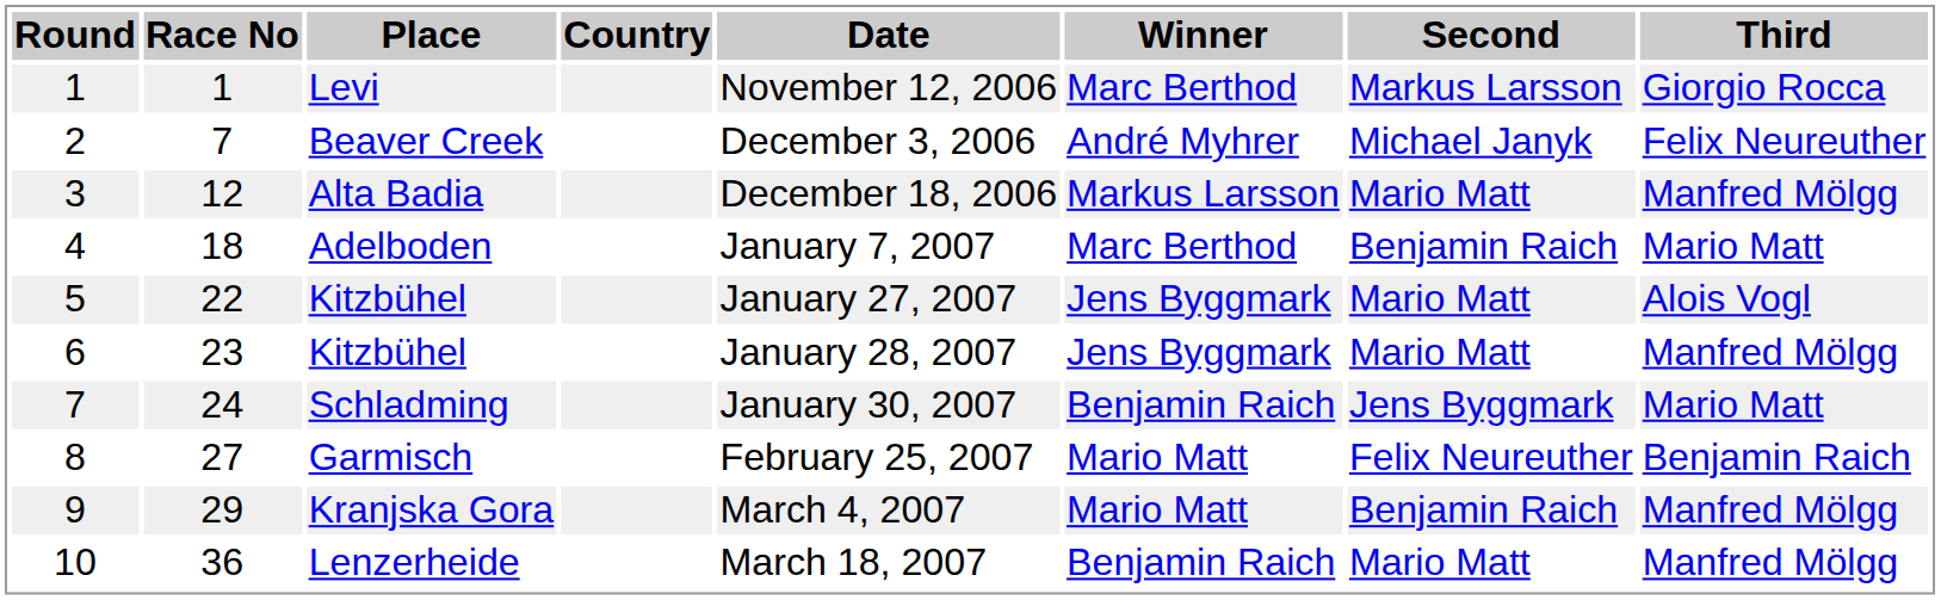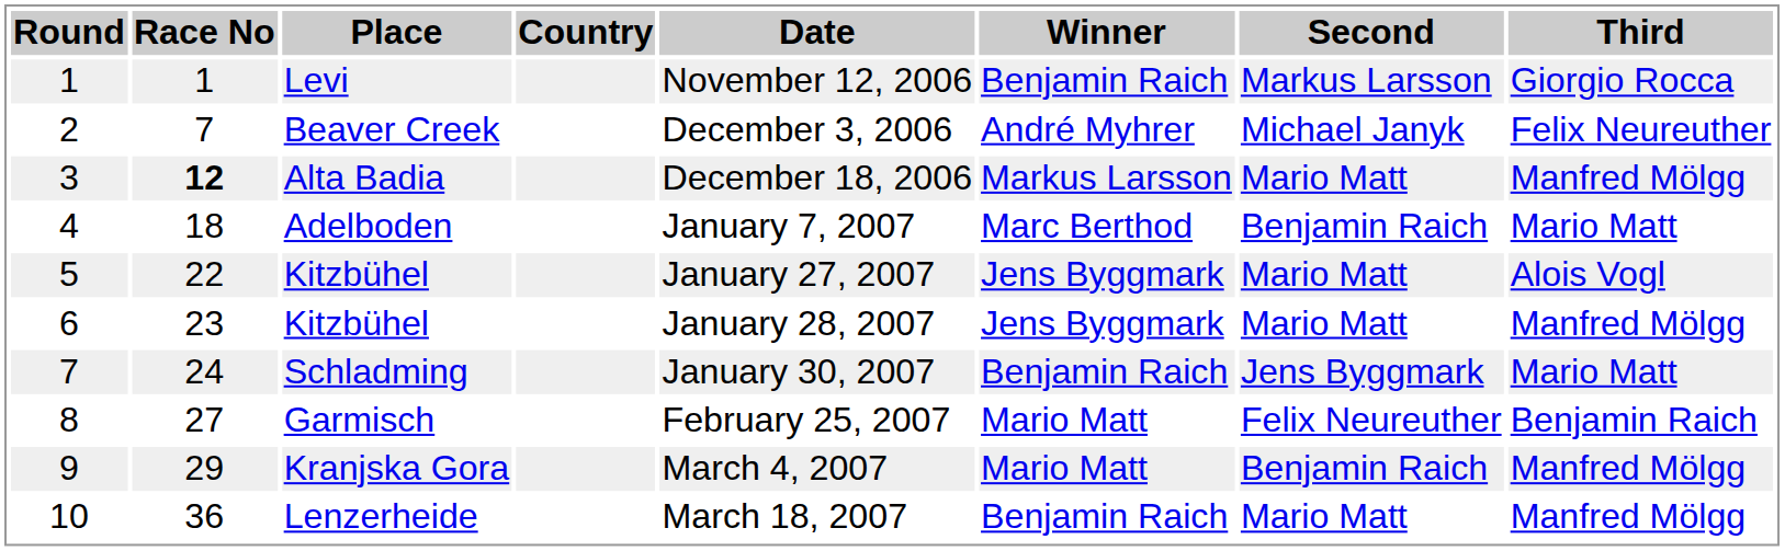Levi | Winner: Marc Berthod -> Benjamin Raich
Alta Badia | Race No: normal -> bold
